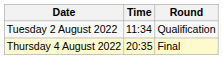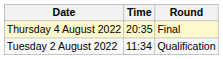rows swapped: Tuesday 2 August 2022 <-> Thursday 4 August 2022
